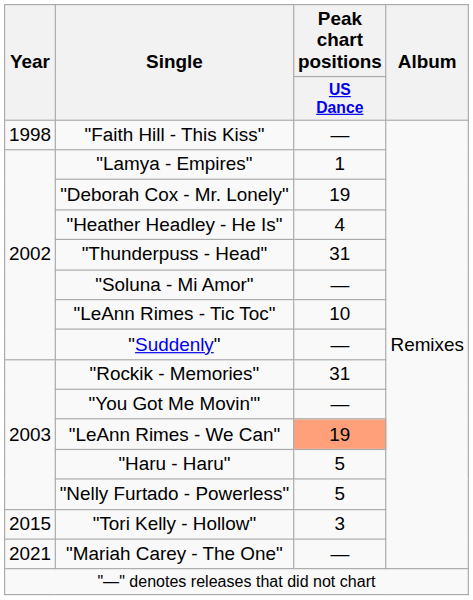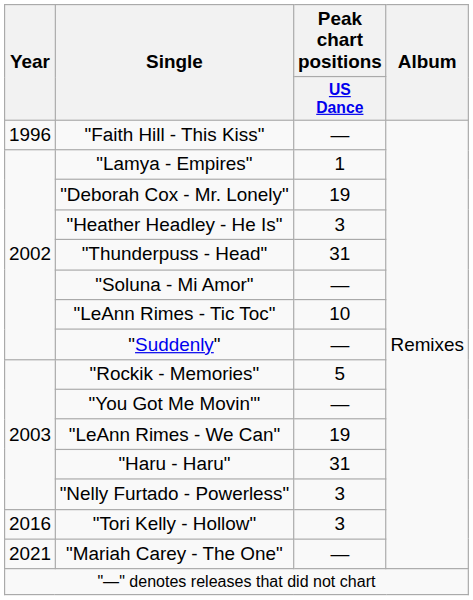"Faith Hill - This Kiss" | Year: 1998 -> 1996
"Heather Headley - He Is" | Peak chart positions / US Dance: 4 -> 3
"Rockik - Memories" | Peak chart positions / US Dance: 31 -> 5
"LeAnn Rimes - We Can" | Peak chart positions / US Dance: lightsalmon background -> no background
"Haru - Haru" | Peak chart positions / US Dance: 5 -> 31
"Nelly Furtado - Powerless" | Peak chart positions / US Dance: 5 -> 3
"Tori Kelly - Hollow" | Year: 2015 -> 2016
